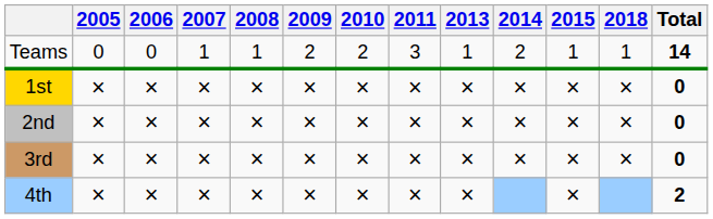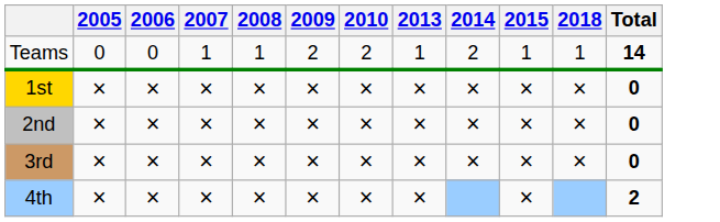- column: 2011 | 3 | × | × | × | ×
